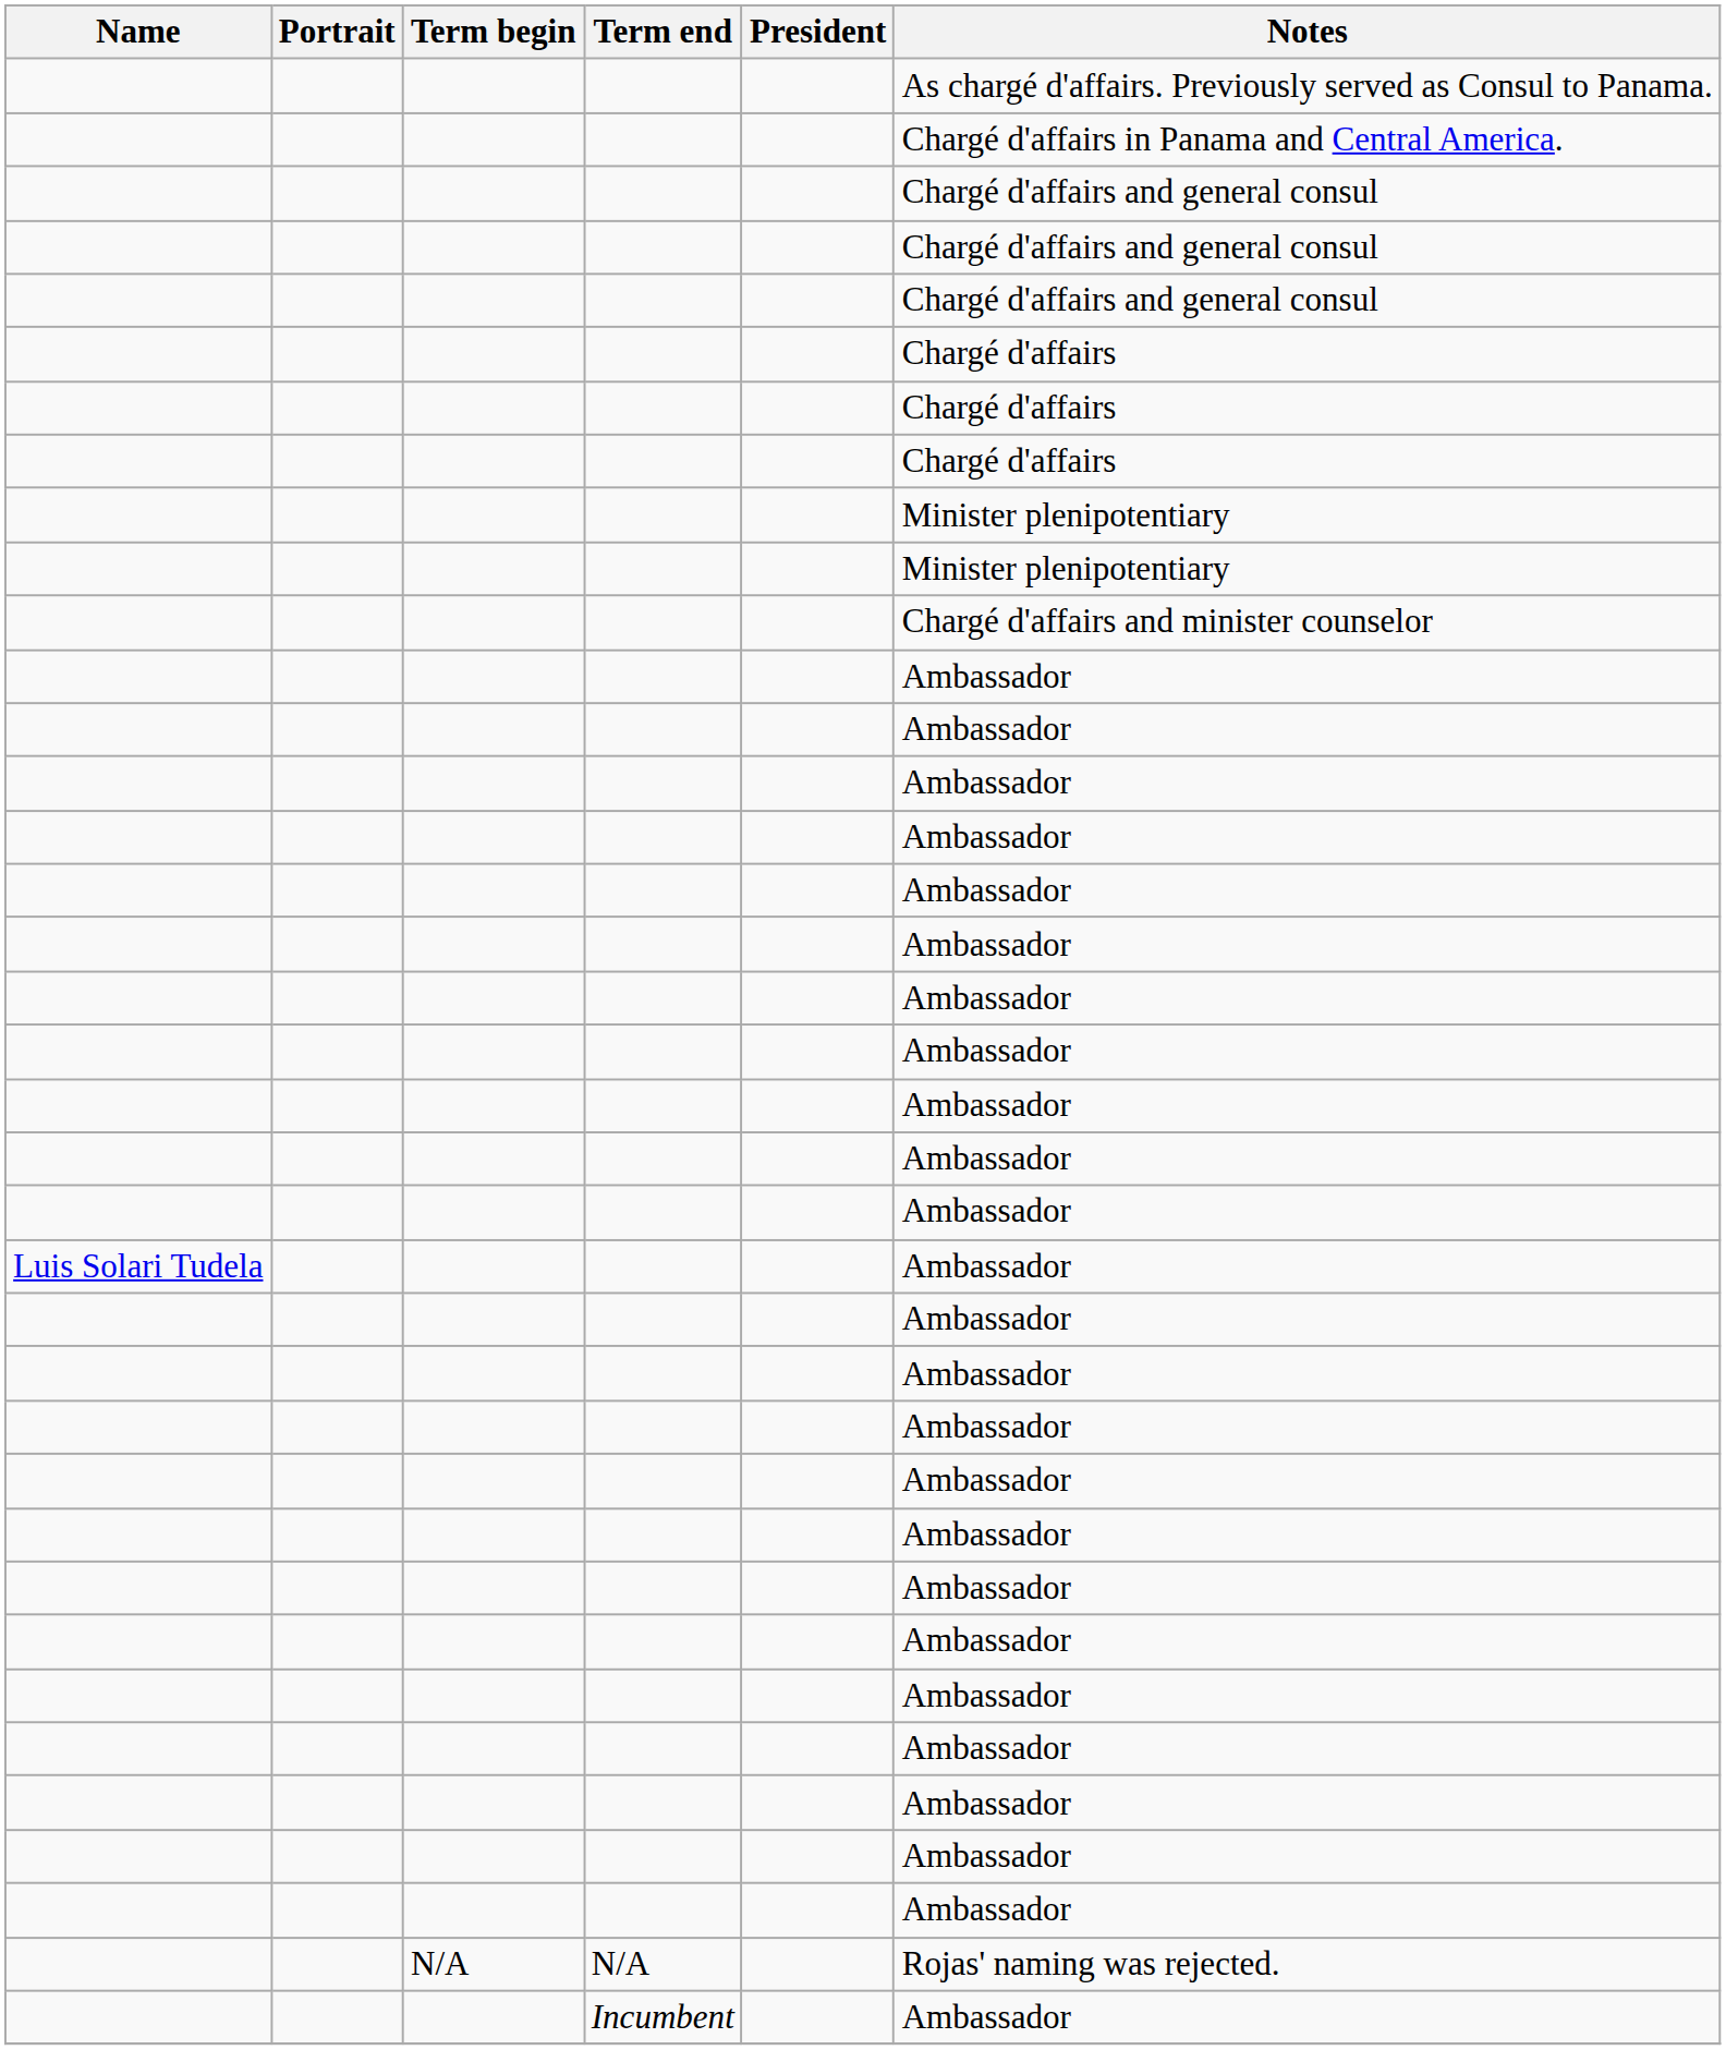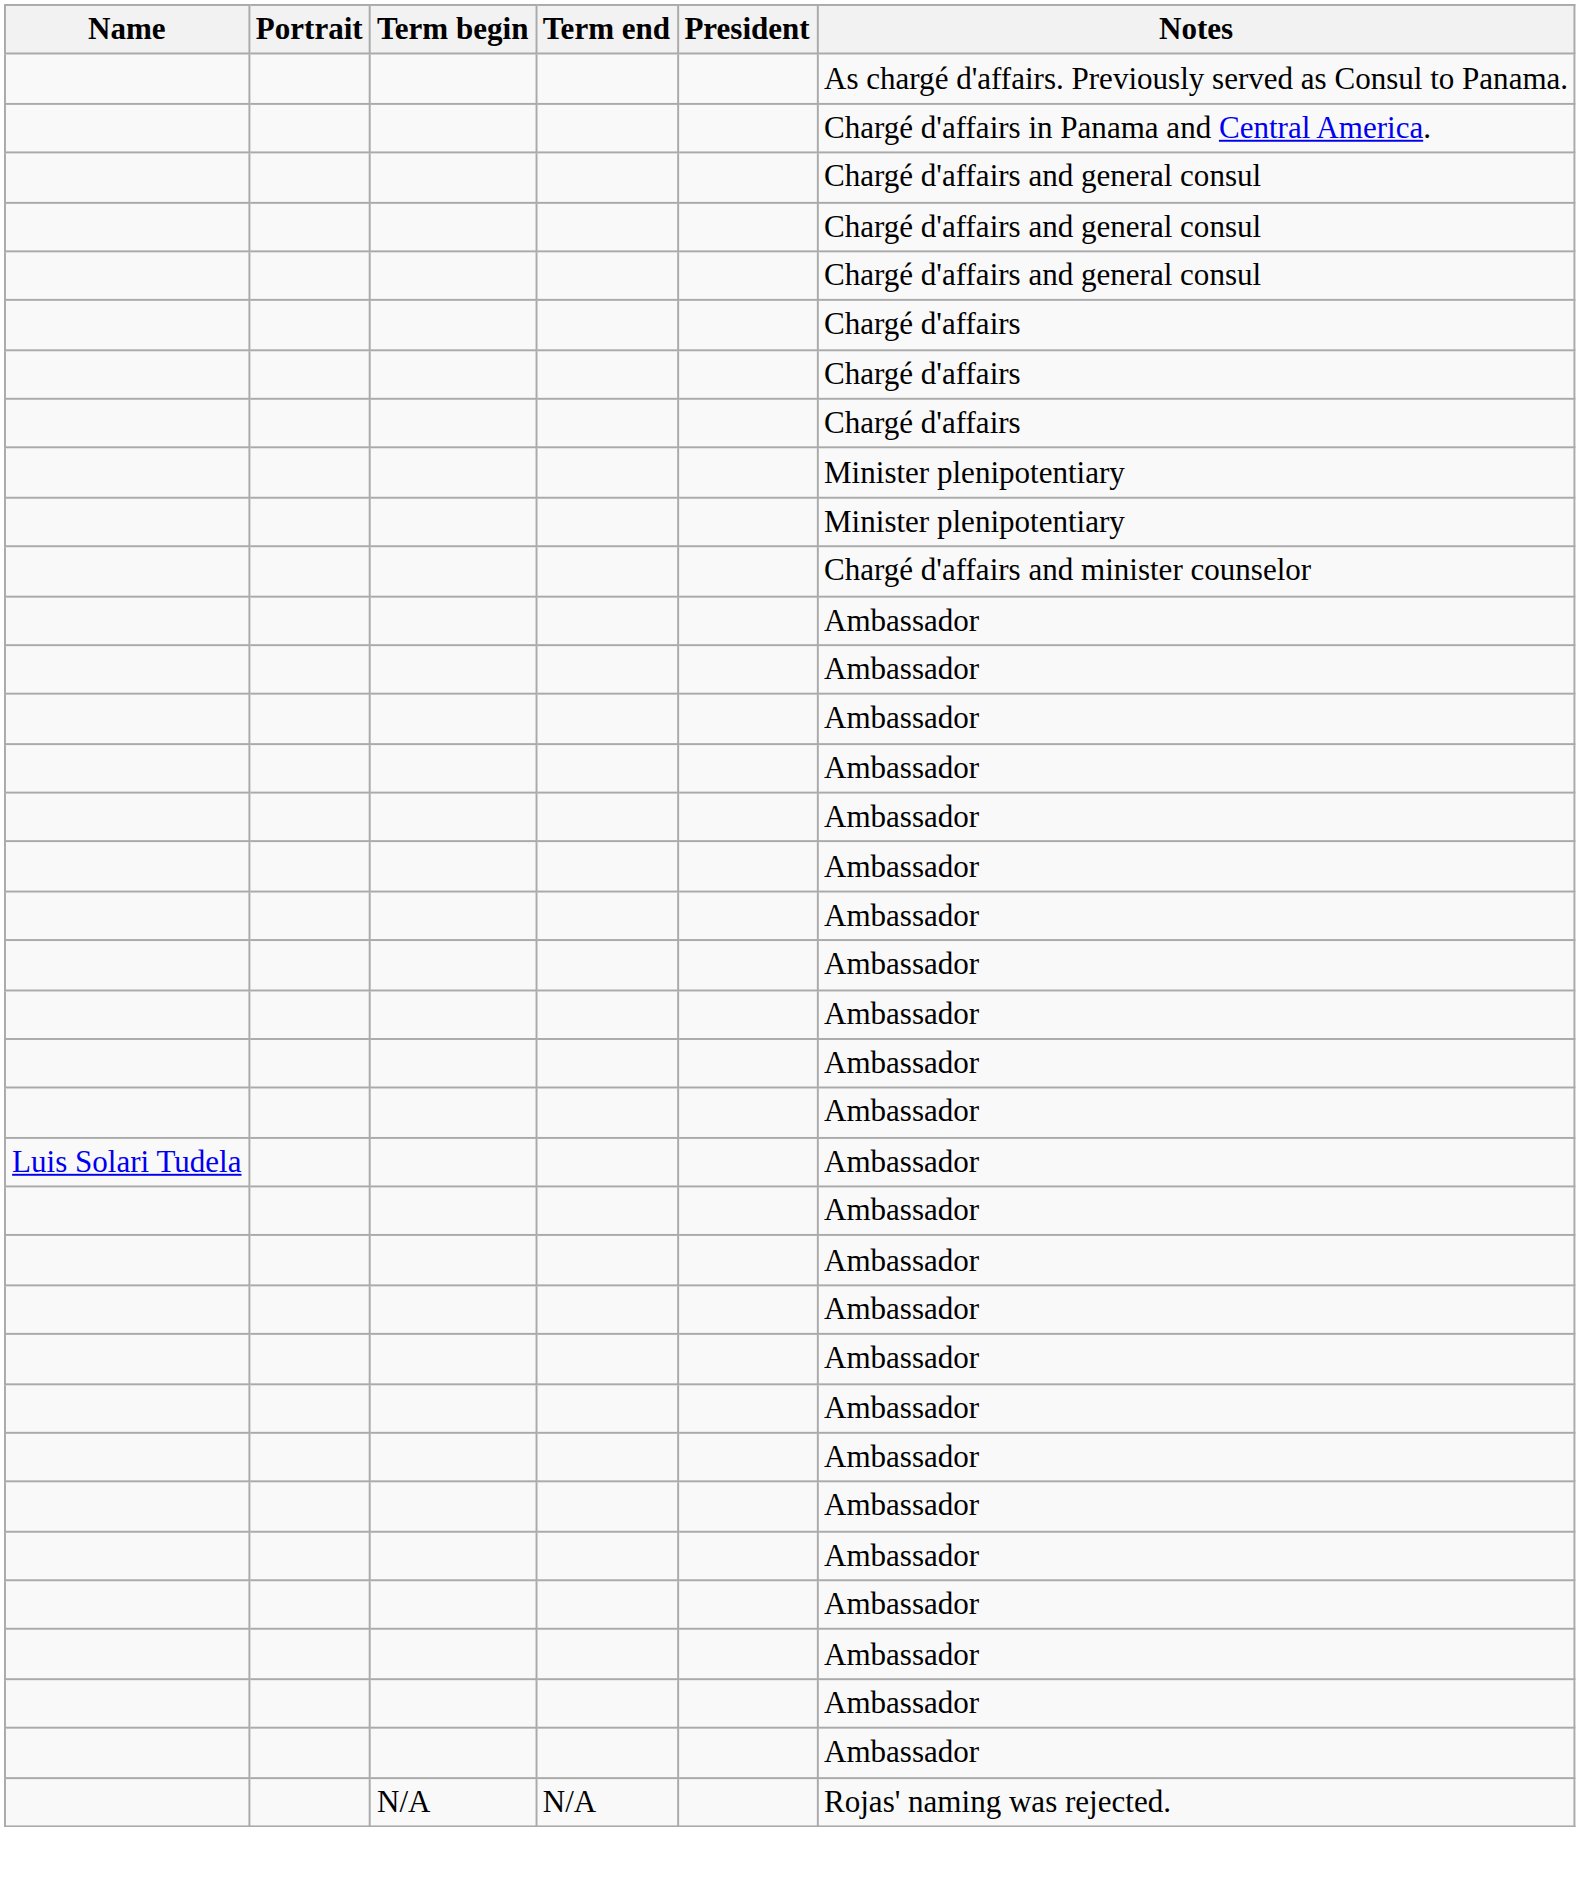- row: Incumbent | Ambassador
